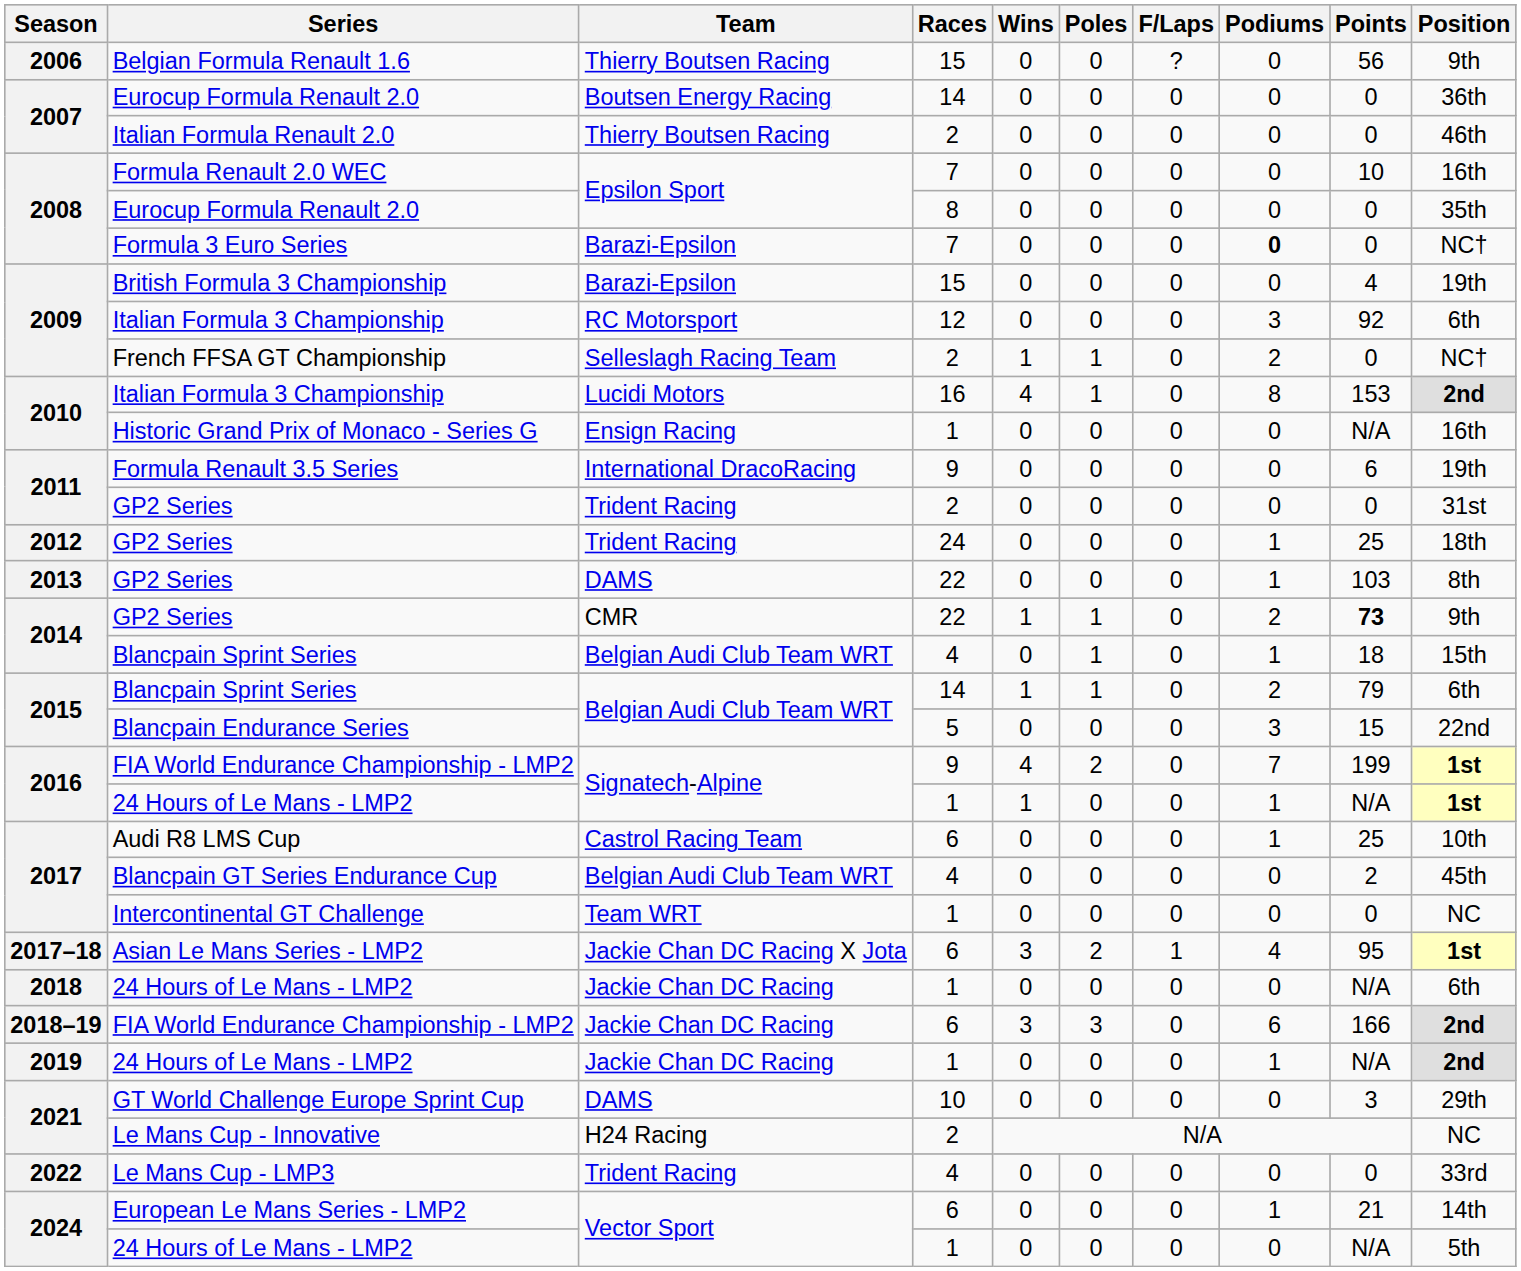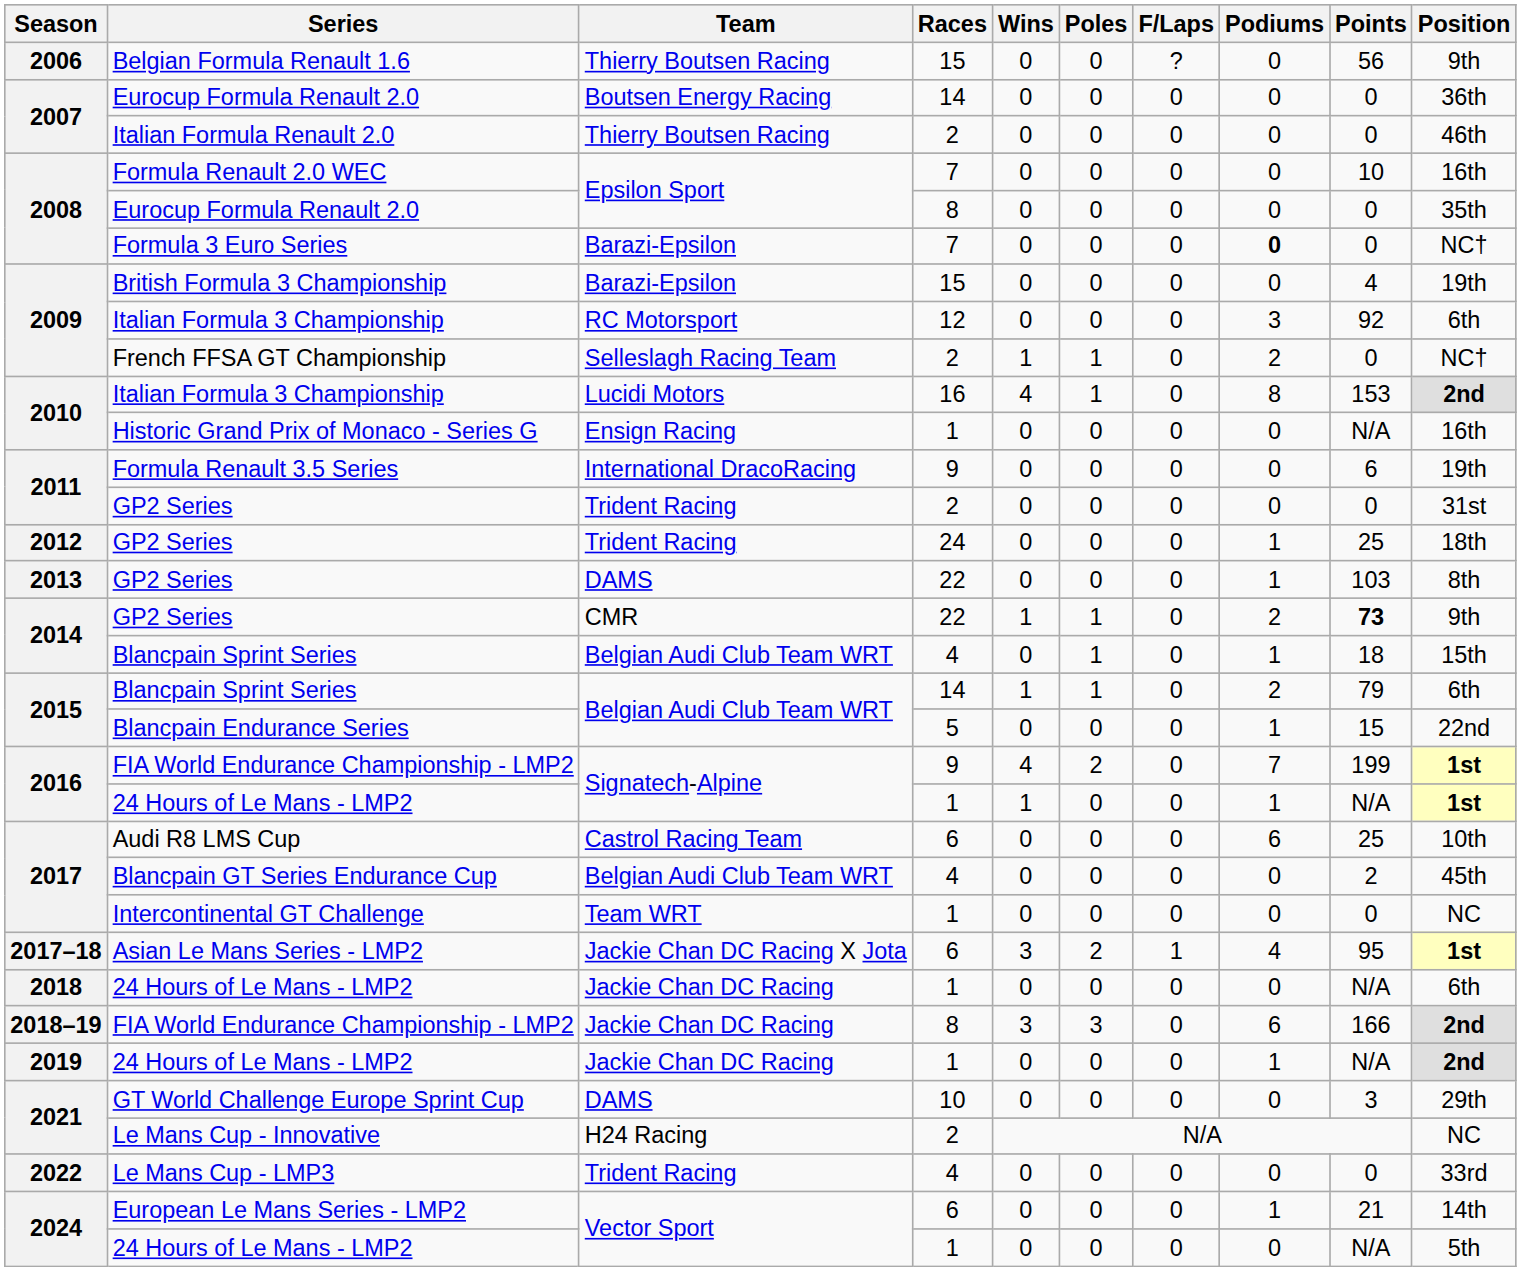Blancpain Endurance Series | Podiums: 3 -> 1
Audi R8 LMS Cup | Podiums: 1 -> 6
2018–19 / FIA World Endurance Championship - LMP2 | Races: 6 -> 8
